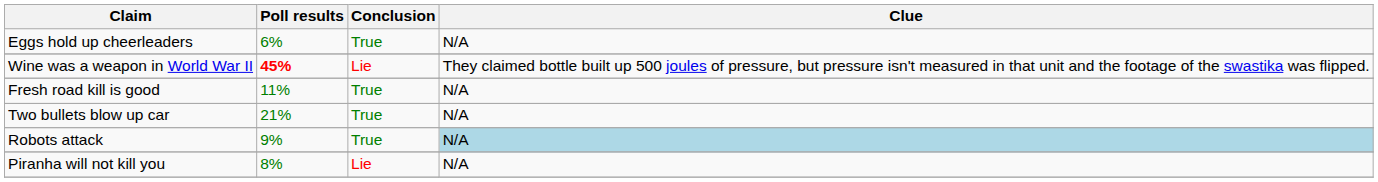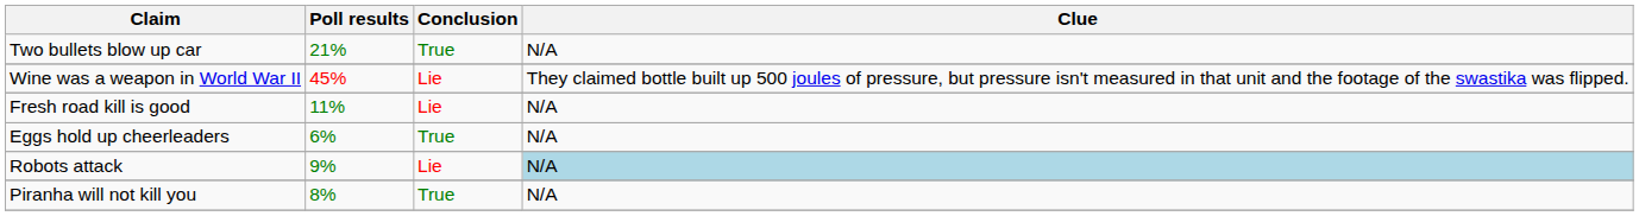rows swapped: Two bullets blow up car <-> Eggs hold up cheerleaders
Wine was a weapon in World War II | Poll results: bold -> normal
Fresh road kill is good | Conclusion: True -> Lie
Robots attack | Conclusion: True -> Lie
Piranha will not kill you | Conclusion: Lie -> True
